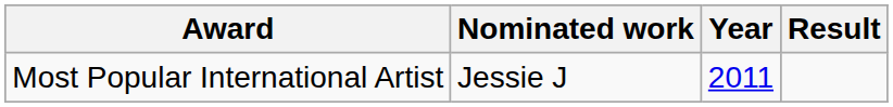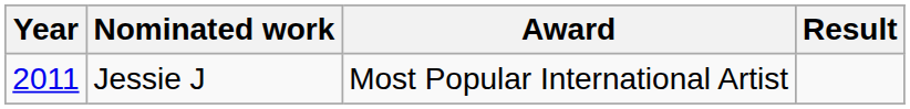columns swapped: Year <-> Award
